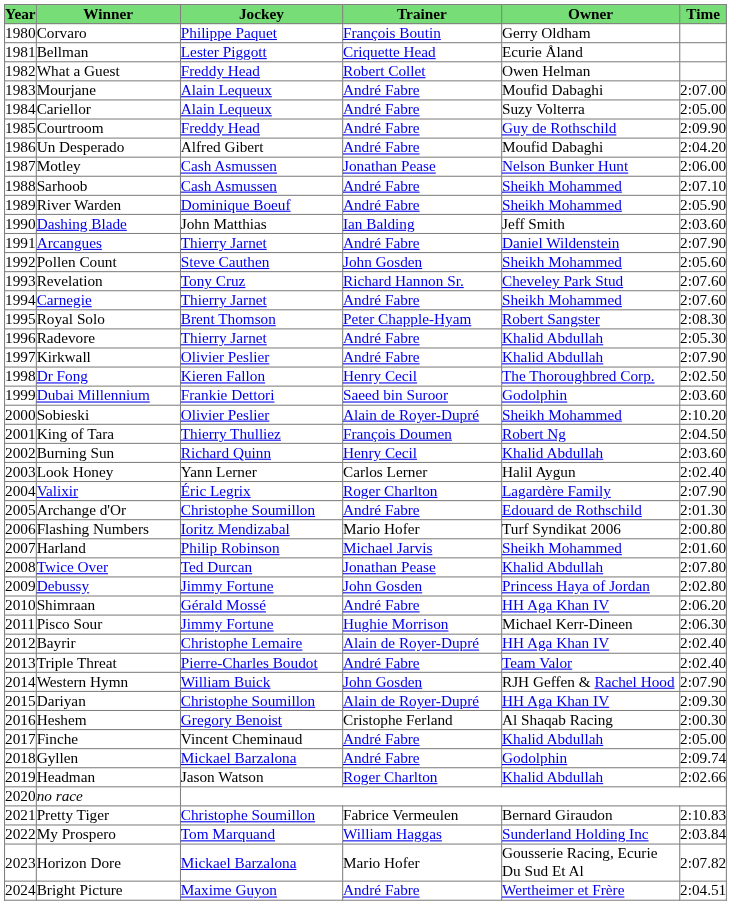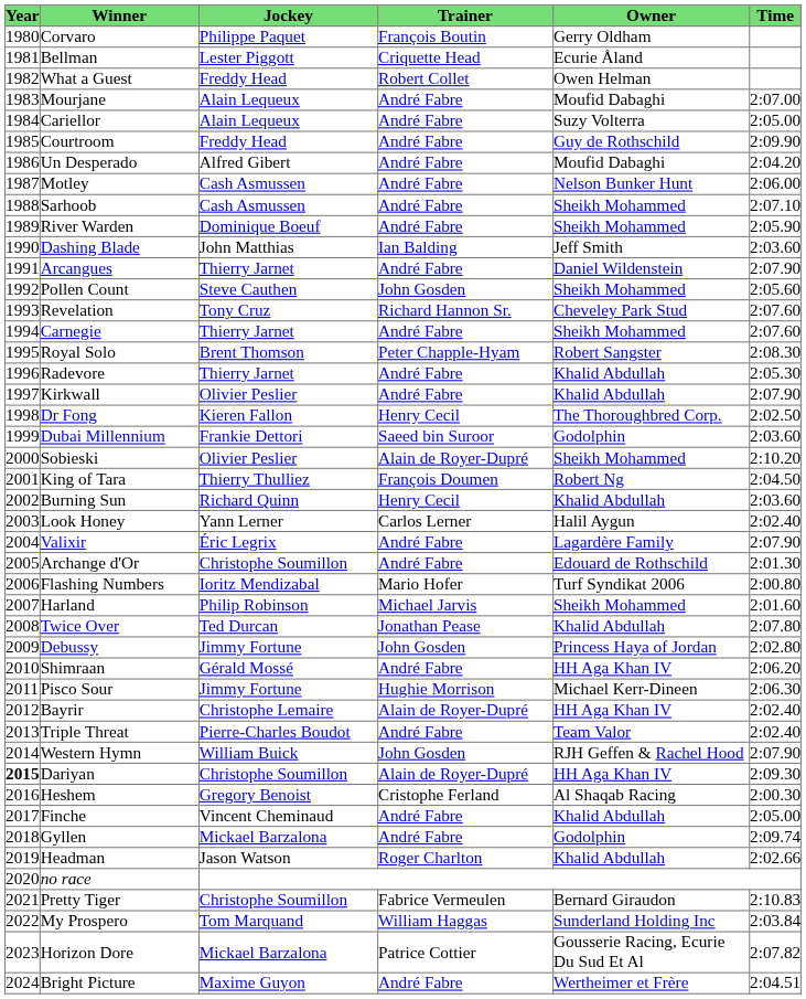Motley | Trainer: Jonathan Pease -> André Fabre
Valixir | Trainer: Roger Charlton -> André Fabre
Dariyan | Year: normal -> bold
Horizon Dore | Trainer: Mario Hofer -> Patrice Cottier
